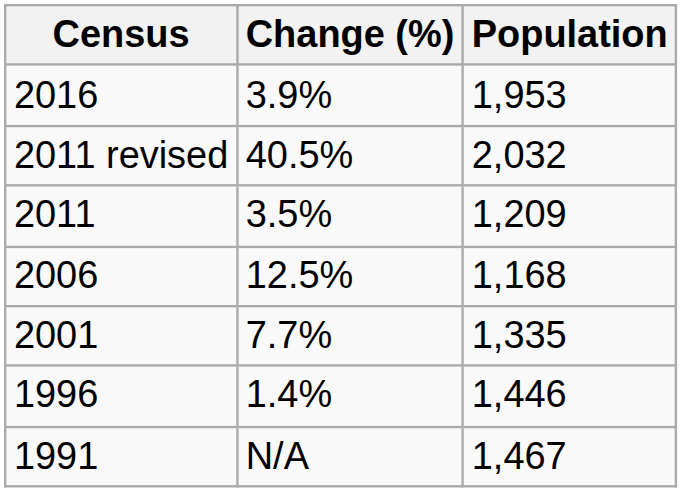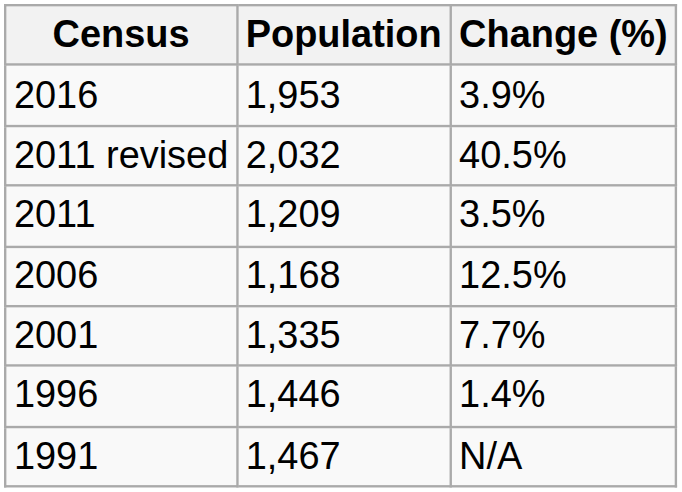columns swapped: Population <-> Change (%)
